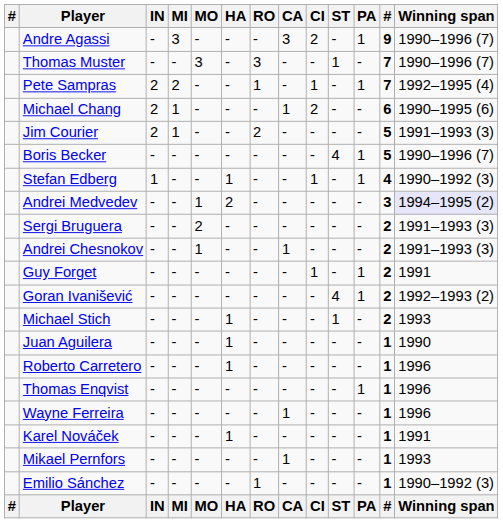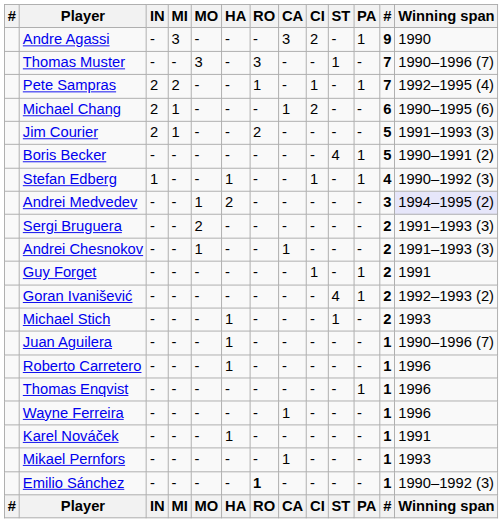Andre Agassi | Winning span: 1990–1996 (7) -> 1990
Boris Becker | Winning span: 1990–1996 (7) -> 1990–1991 (2)
Juan Aguilera | Winning span: 1990 -> 1990–1996 (7)
Emilio Sánchez | RO: normal -> bold
